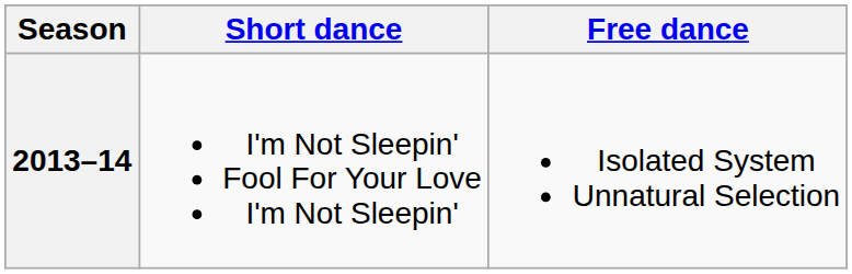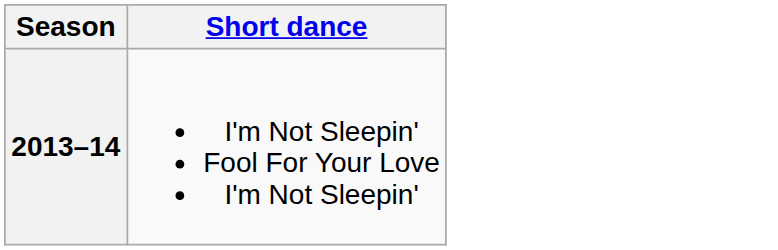- column: Free dance | Isolated System Unnatural Selection
